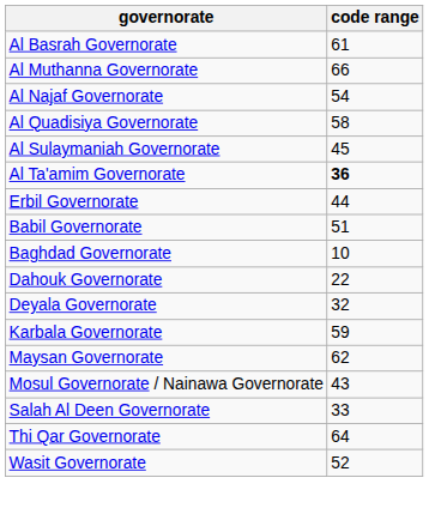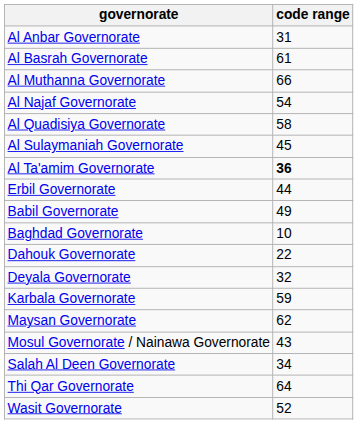+ row: Al Anbar Governorate | 31
Babil Governorate | code range: 51 -> 49
Salah Al Deen Governorate | code range: 33 -> 34
